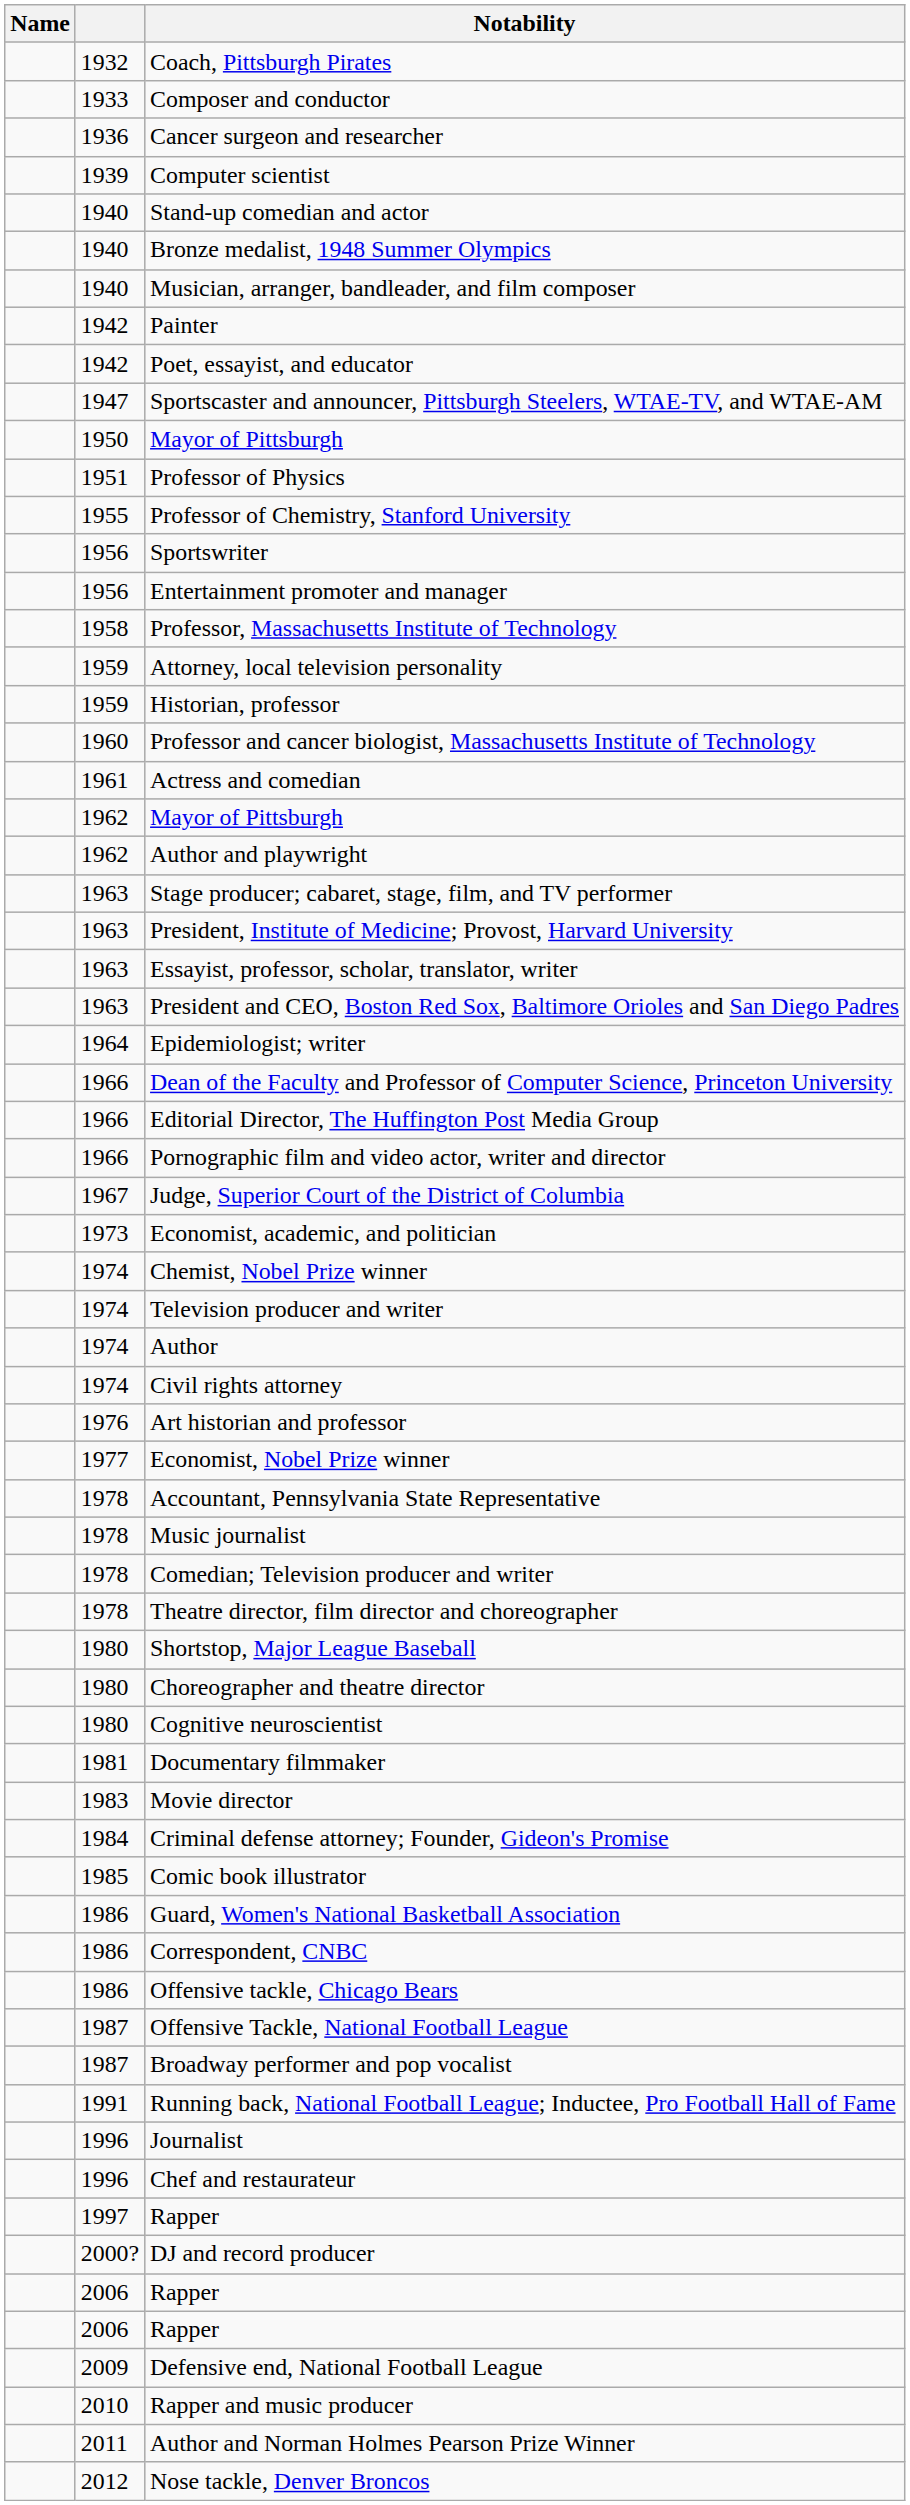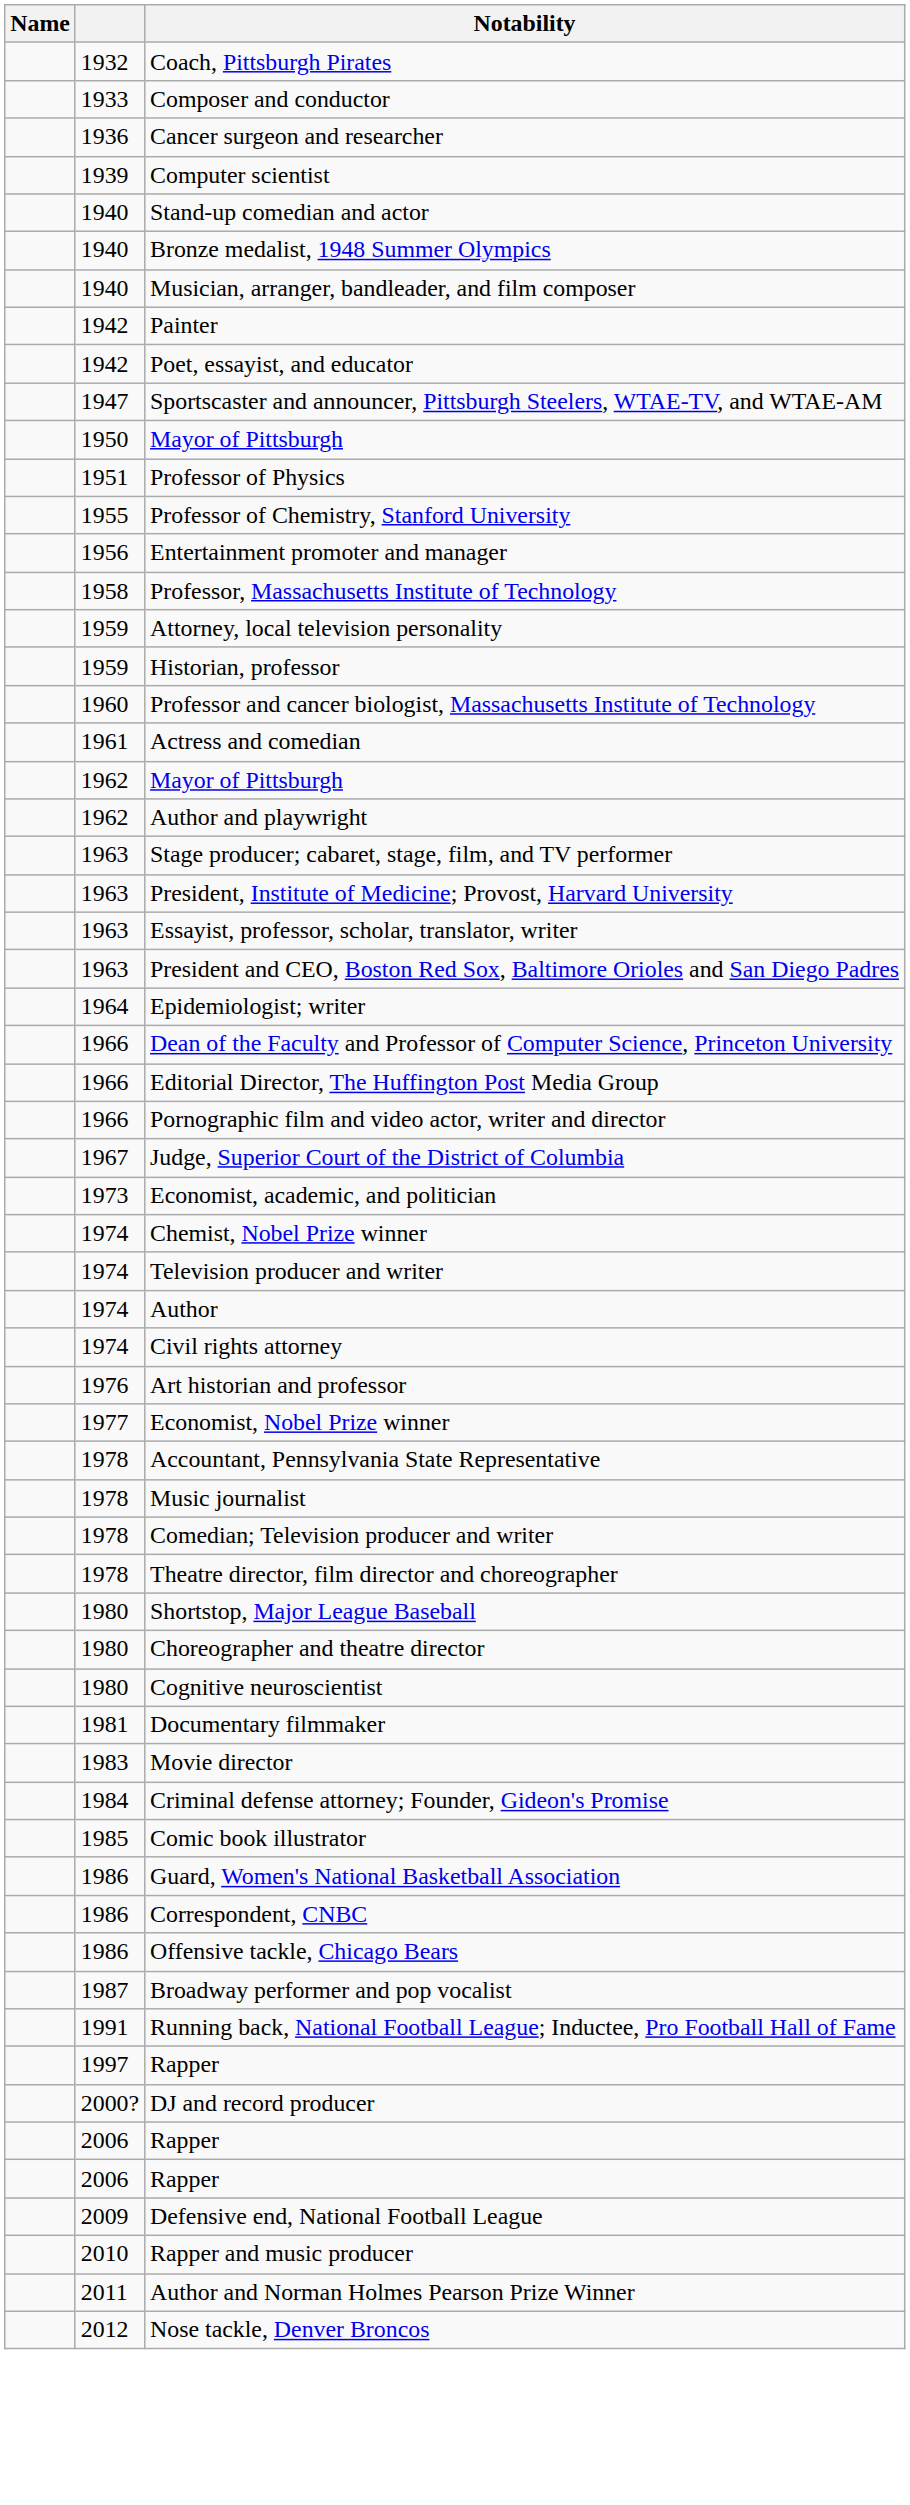- row: 1956 | Sportswriter
- row: 1987 | Offensive Tackle, National Football League
- row: 1996 | Journalist
- row: 1996 | Chef and restaurateur
